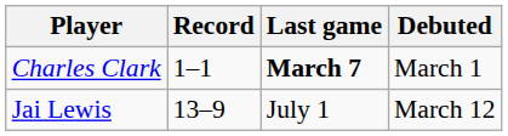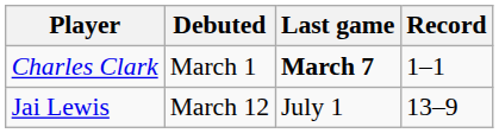columns swapped: Debuted <-> Record
